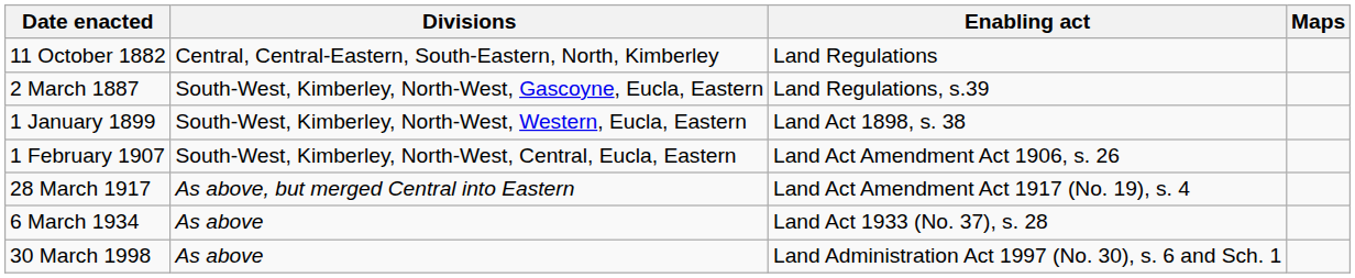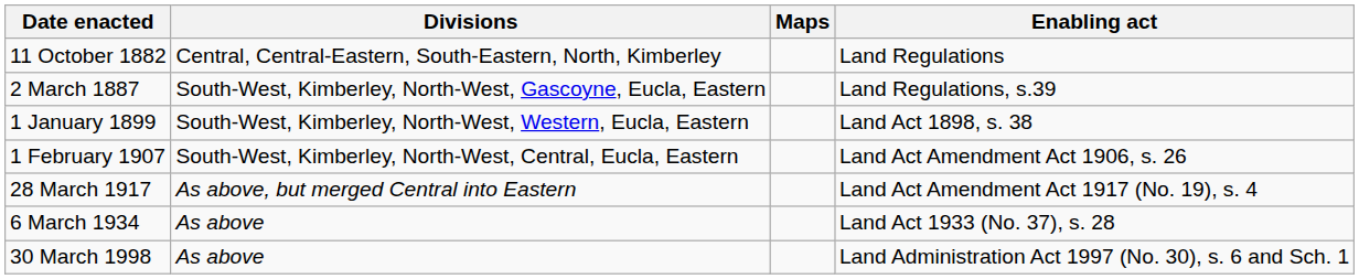columns swapped: Enabling act <-> Maps
